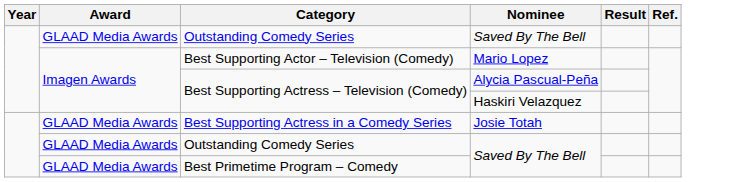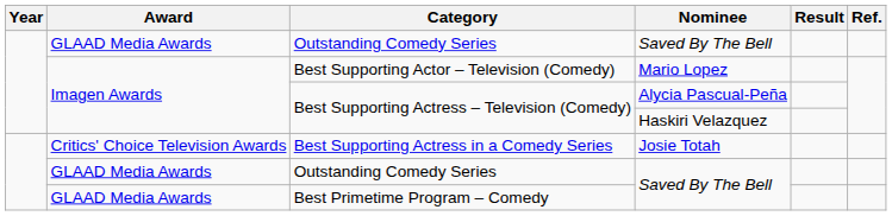Best Supporting Actress in a Comedy Series | Award: GLAAD Media Awards -> Critics' Choice Television Awards
